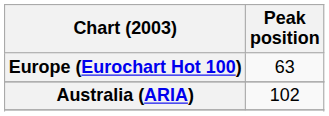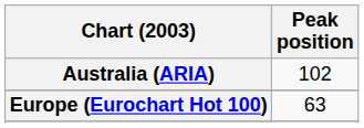rows swapped: Australia (ARIA) <-> Europe (Eurochart Hot 100)
